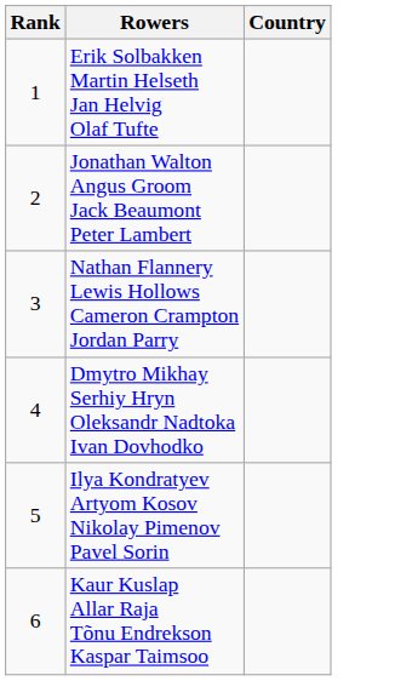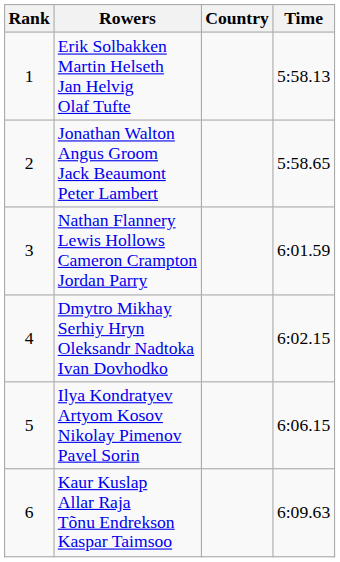+ column: Time | 5:58.13 | 5:58.65 | 6:01.59 | 6:02.15 | 6:06.15 | 6:09.63
